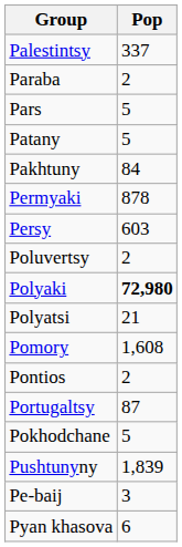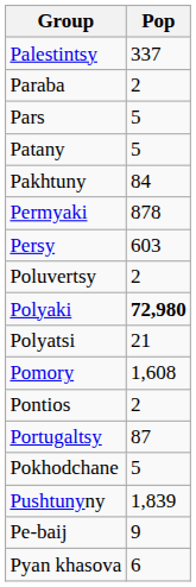Pe-baij | Pop: 3 -> 9
